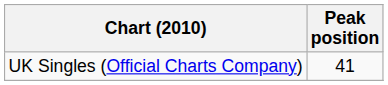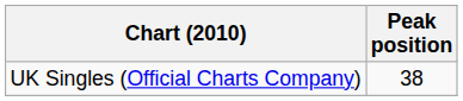UK Singles (Official Charts Company) | Peak position: 41 -> 38
